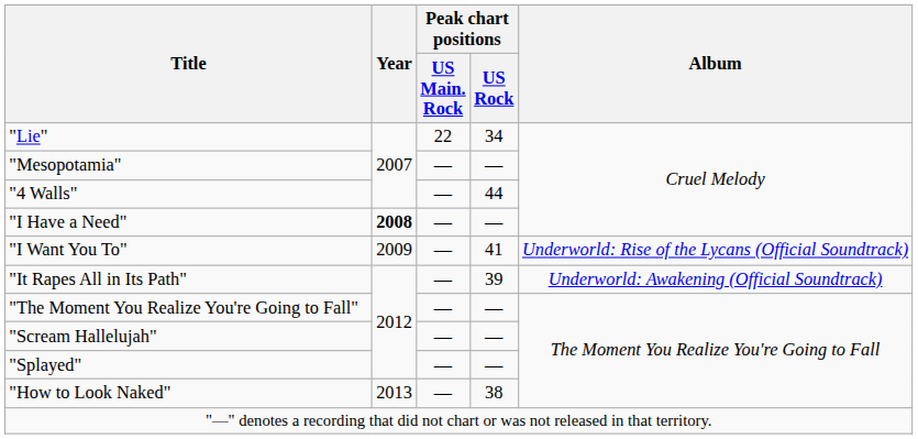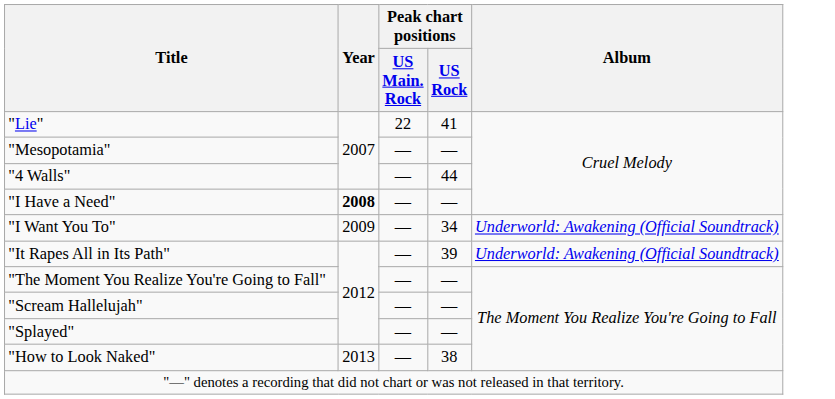"Lie" | Peak chart positions / US Rock: 34 -> 41
"I Want You To" | Peak chart positions / US Rock: 41 -> 34
"I Want You To" | Album: Underworld: Rise of the Lycans (Official Soundtrack) -> Underworld: Awakening (Official Soundtrack)
